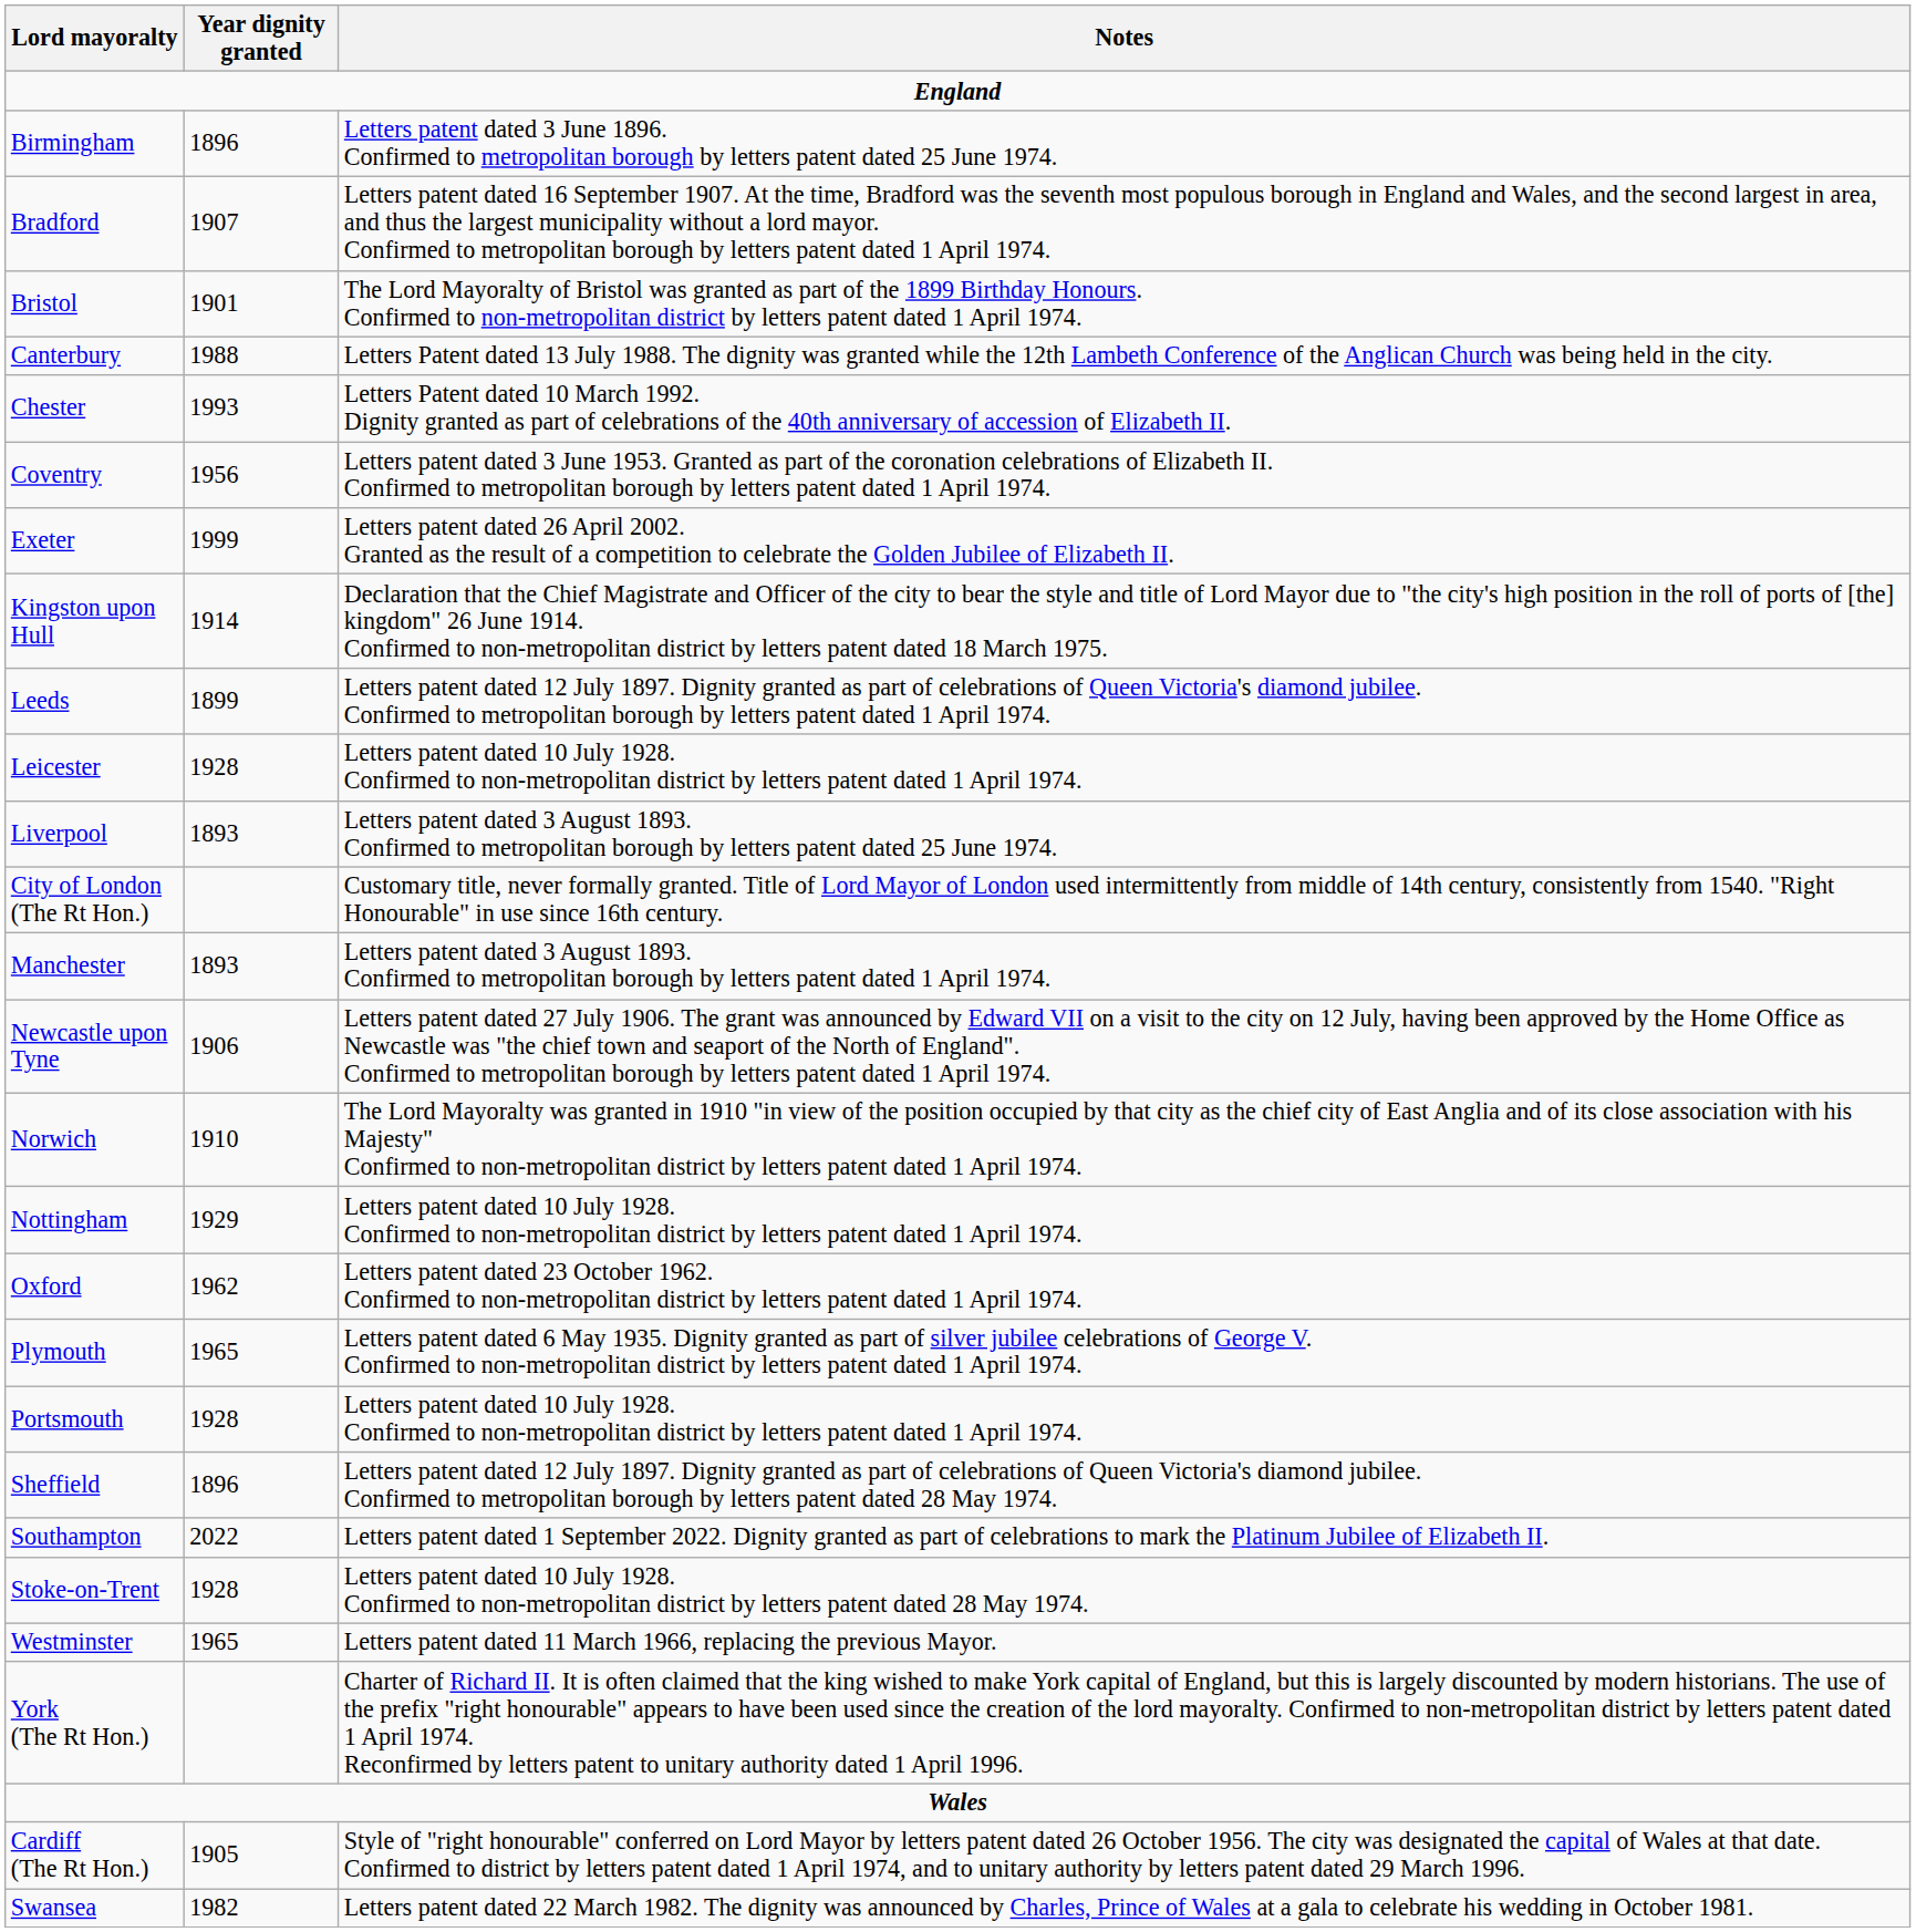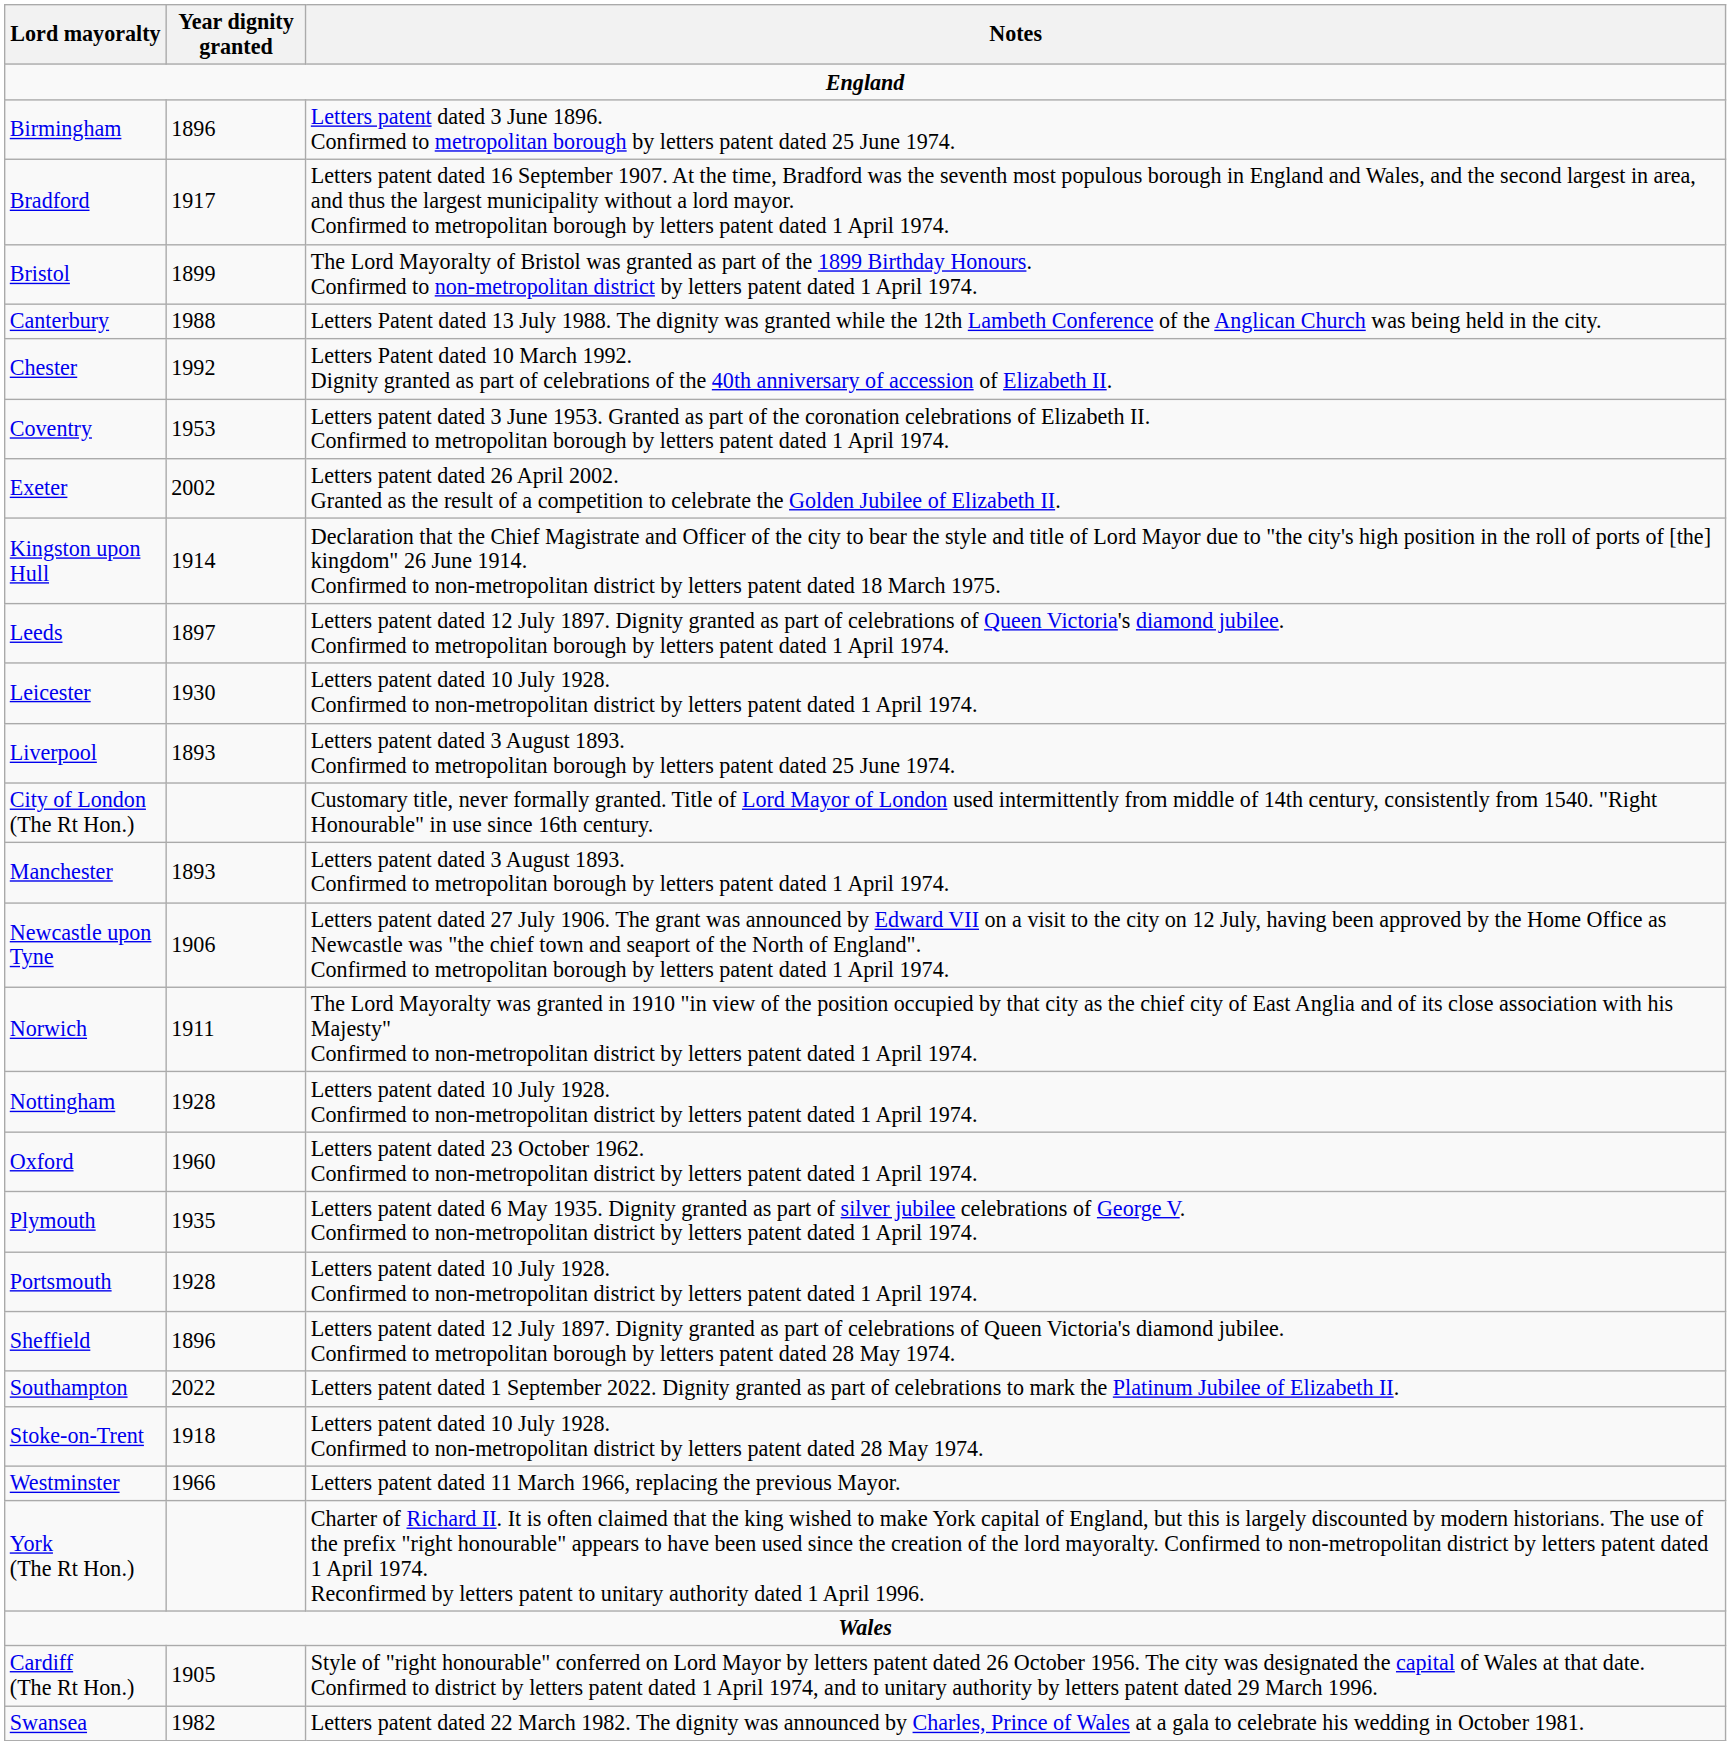Bradford | Year dignity granted: 1907 -> 1917
Bristol | Year dignity granted: 1901 -> 1899
Chester | Year dignity granted: 1993 -> 1992
Coventry | Year dignity granted: 1956 -> 1953
Exeter | Year dignity granted: 1999 -> 2002
Leeds | Year dignity granted: 1899 -> 1897
Leicester | Year dignity granted: 1928 -> 1930
Norwich | Year dignity granted: 1910 -> 1911
Nottingham | Year dignity granted: 1929 -> 1928
Oxford | Year dignity granted: 1962 -> 1960
Plymouth | Year dignity granted: 1965 -> 1935
Stoke-on-Trent | Year dignity granted: 1928 -> 1918
Westminster | Year dignity granted: 1965 -> 1966
